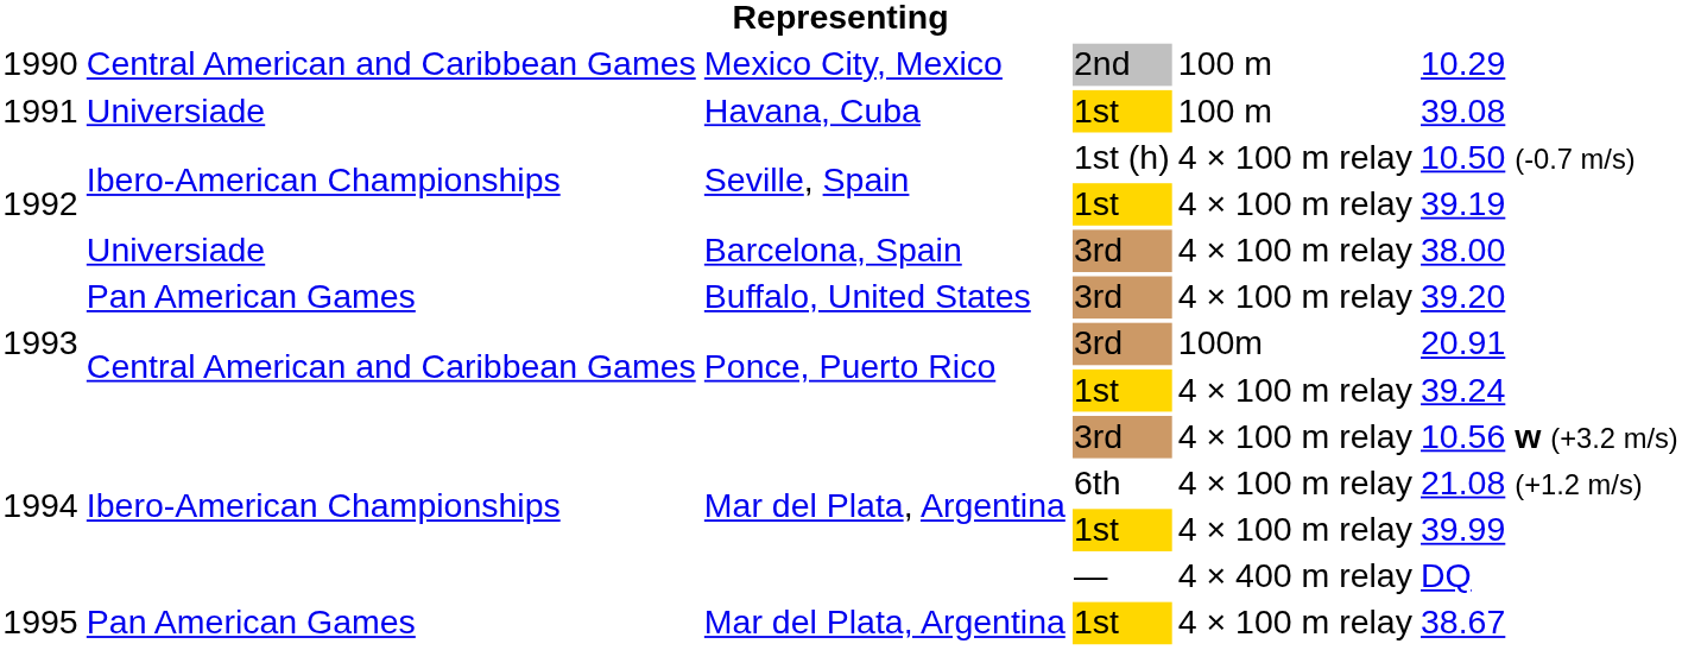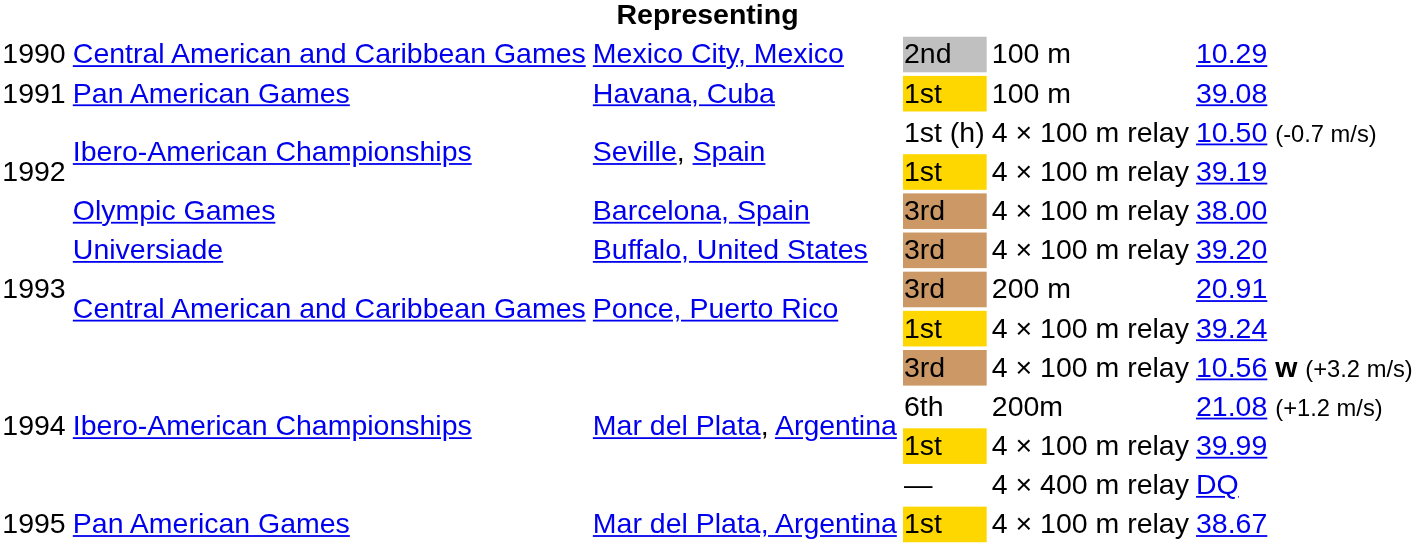Havana, Cuba | column 2: Universiade -> Pan American Games
Barcelona, Spain | column 2: Universiade -> Olympic Games
Buffalo, United States | column 2: Pan American Games -> Universiade
Ponce, Puerto Rico / 3rd | column 5: 100m -> 200 m
Mar del Plata, Argentina / 6th | column 5: 4 × 100 m relay -> 200m
